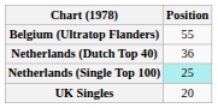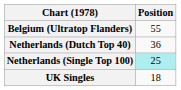UK Singles | Position: 20 -> 18
